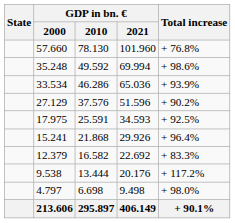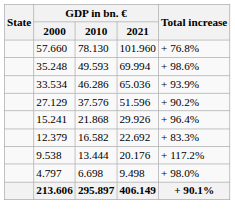35.248 | GDP in bn. € / 2010: 49.592 -> 49.593
- row: 17.975 | 25.591 | 34.593 | + 92.5%
